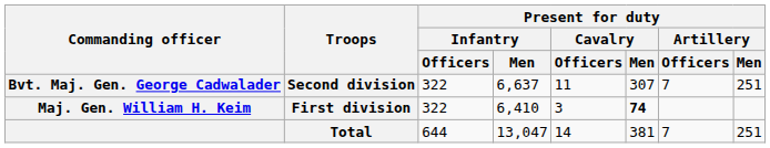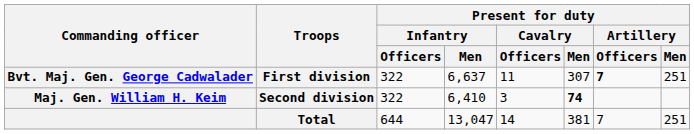Bvt. Maj. Gen. George Cadwalader | Troops: Second division -> First division
Bvt. Maj. Gen. George Cadwalader | Present for duty / Artillery / Officers: normal -> bold
Maj. Gen. William H. Keim | Troops: First division -> Second division
